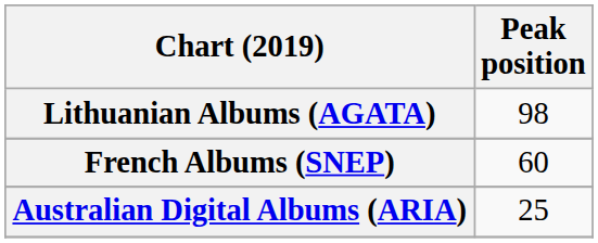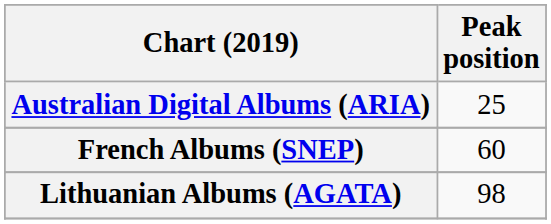rows swapped: Australian Digital Albums (ARIA) <-> Lithuanian Albums (AGATA)
